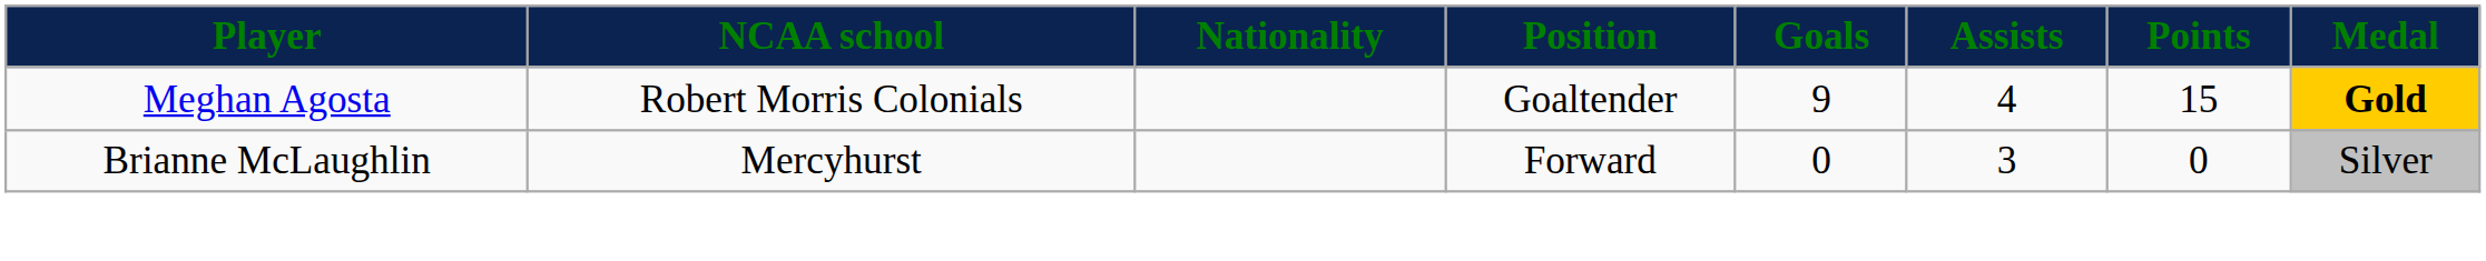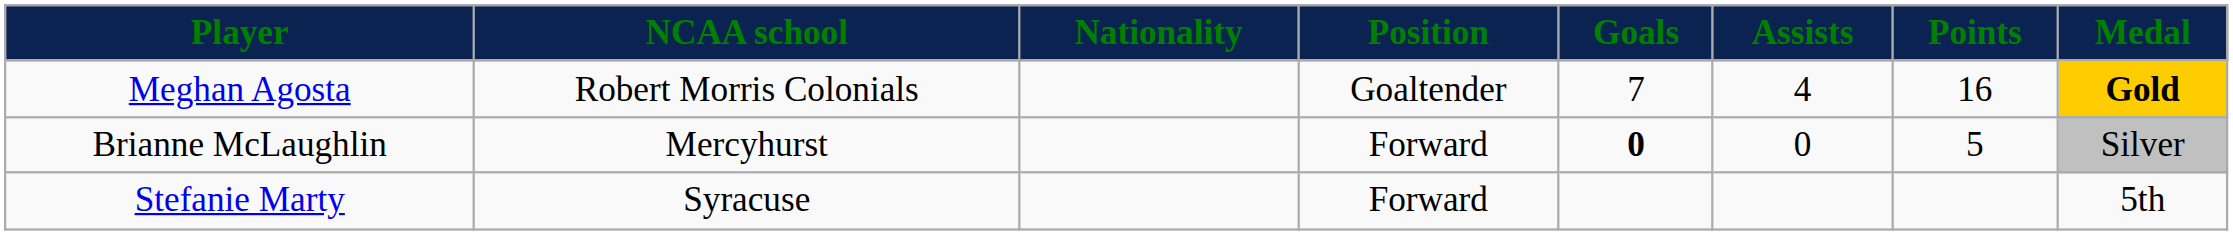Meghan Agosta | Goals: 9 -> 7
Meghan Agosta | Points: 15 -> 16
Brianne McLaughlin | Goals: normal -> bold
Brianne McLaughlin | Assists: 3 -> 0
Brianne McLaughlin | Points: 0 -> 5
+ row: Stefanie Marty | Syracuse | Forward | 5th
